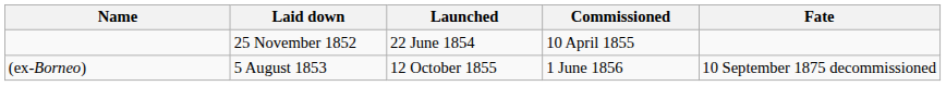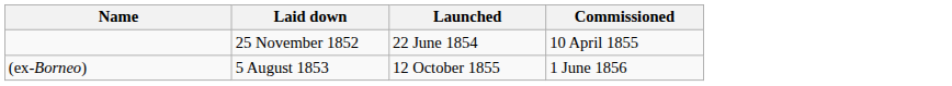- column: Fate | 10 September 1875 decommissioned
